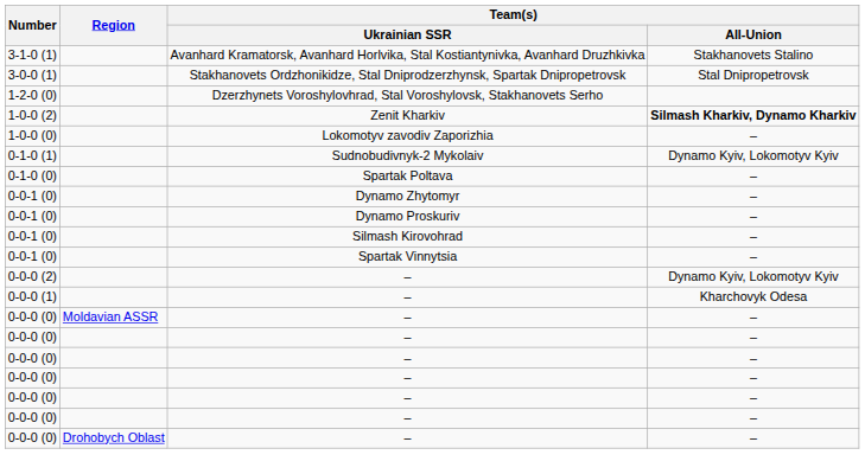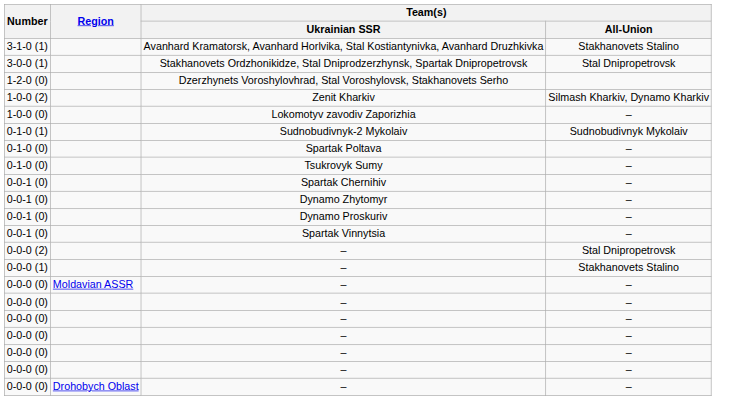Zenit Kharkiv | Team(s) / All-Union: bold -> normal
Sudnobudivnyk-2 Mykolaiv | Team(s) / All-Union: Dynamo Kyiv, Lokomotyv Kyiv -> Sudnobudivnyk Mykolaiv
+ row: 0-1-0 (0) | Tsukrovyk Sumy | –
+ row: 0-0-1 (0) | Spartak Chernihiv | –
- row: 0-0-1 (0) | Silmash Kirovohrad | –
0-0-0 (2) / – | Team(s) / All-Union: Dynamo Kyiv, Lokomotyv Kyiv -> Stal Dnipropetrovsk
0-0-0 (1) / – | Team(s) / All-Union: Kharchovyk Odesa -> Stakhanovets Stalino
